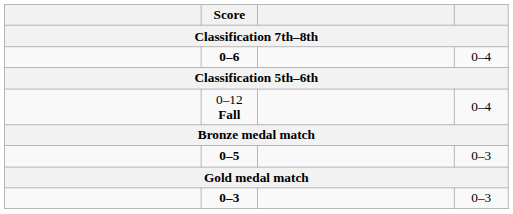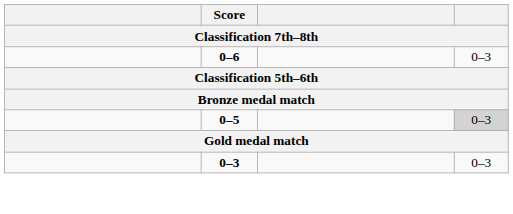0–6 | column 4: 0–4 -> 0–3
- row: 0–12 Fall | 0–4
0–5 | column 4: no background -> lightgrey background
